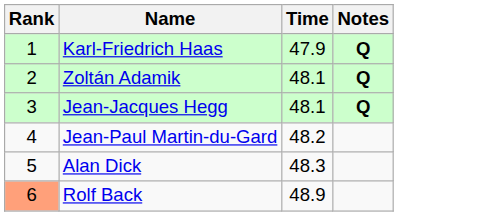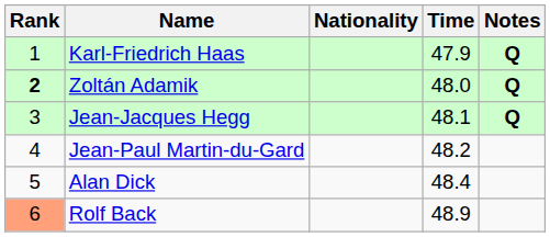+ column: Nationality
Zoltán Adamik | Rank: normal -> bold
Zoltán Adamik | Time: 48.1 -> 48.0
Alan Dick | Time: 48.3 -> 48.4
